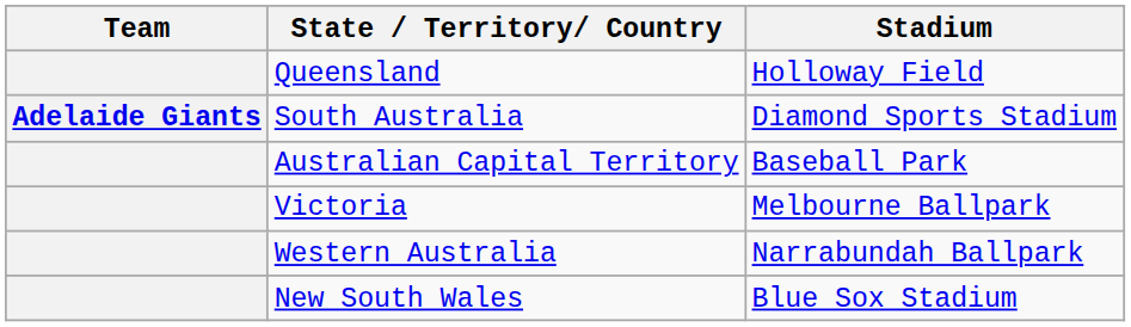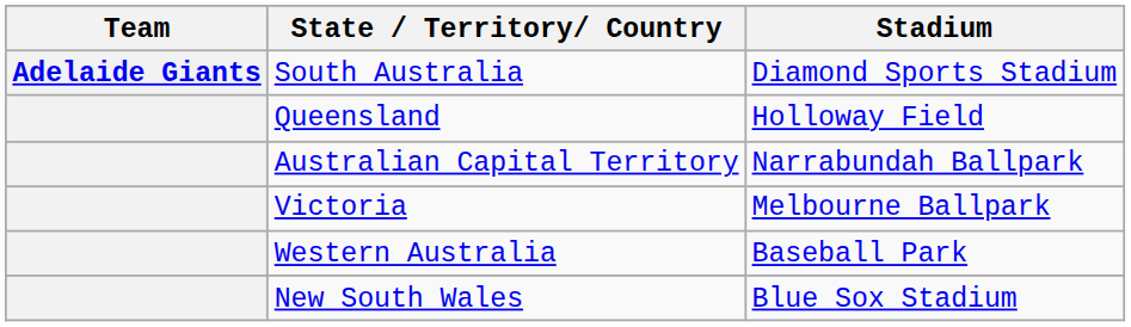rows swapped: South Australia <-> Queensland
Australian Capital Territory | Stadium: Baseball Park -> Narrabundah Ballpark
Western Australia | Stadium: Narrabundah Ballpark -> Baseball Park
